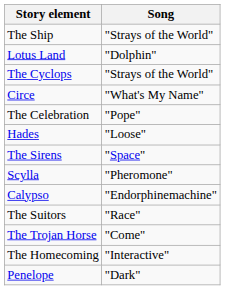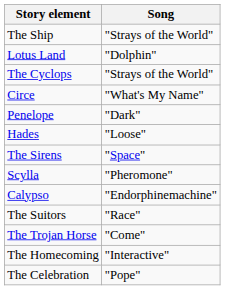rows swapped: Penelope <-> The Celebration
